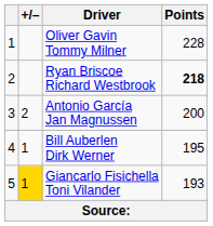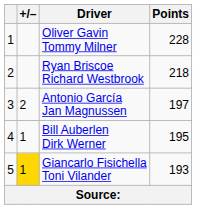Ryan Briscoe Richard Westbrook | Points: bold -> normal
Antonio García Jan Magnussen | Points: 200 -> 197
